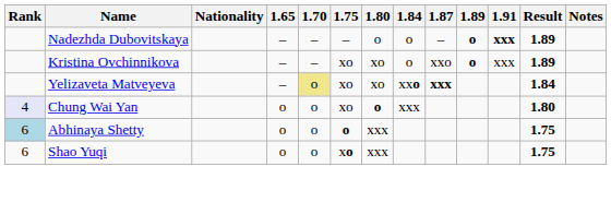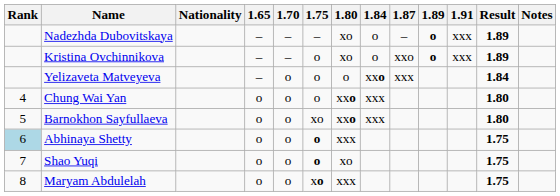Nadezhda Dubovitskaya | 1.80: o -> xo
Nadezhda Dubovitskaya | 1.91: bold -> normal
Kristina Ovchinnikova | 1.75: xo -> o
Yelizaveta Matveyeva | 1.70: khaki background -> no background
Yelizaveta Matveyeva | 1.75: xo -> o
Yelizaveta Matveyeva | 1.80: xo -> o
Yelizaveta Matveyeva | 1.87: bold -> normal
Chung Wai Yan | Rank: lavender background -> no background
Chung Wai Yan | 1.75: xo -> o
Chung Wai Yan | 1.80: o -> xxo
+ row: 5 | Barnokhon Sayfullaeva | o | o | xo | xxo | xxx | 1.80
Shao Yuqi | Rank: 6 -> 7
Shao Yuqi | 1.75: xo -> o
Shao Yuqi | 1.80: xxx -> xo
+ row: 8 | Maryam Abdulelah | o | o | xo | xxx | 1.75
